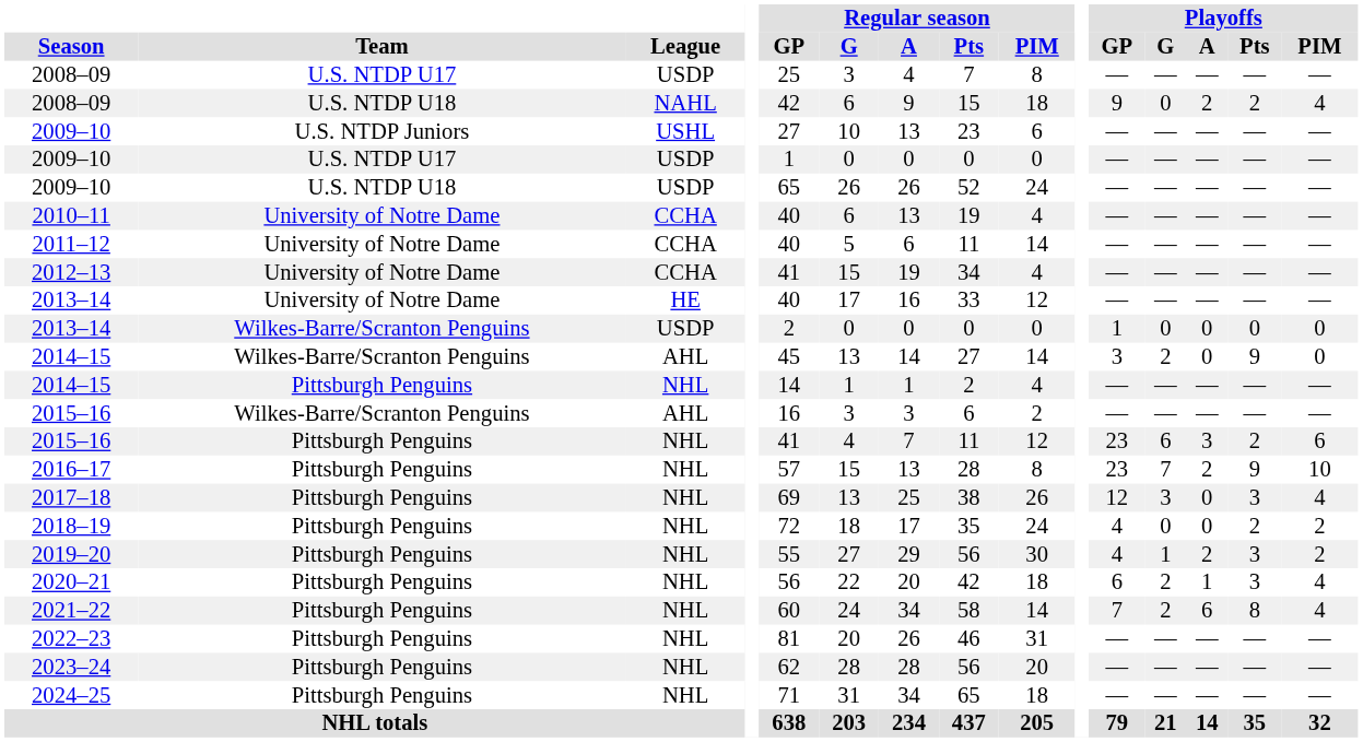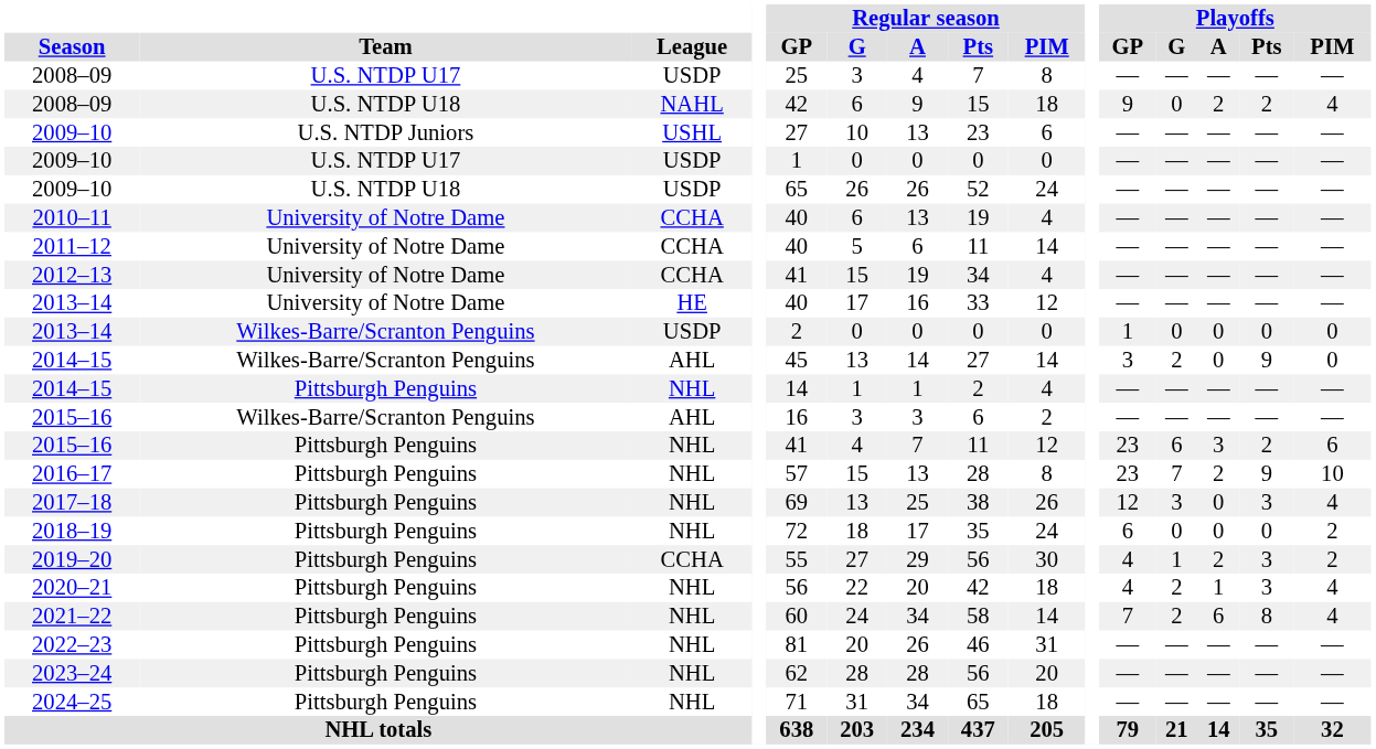2018–19 | Playoffs / GP: 4 -> 6
2018–19 | Playoffs / Pts: 2 -> 0
2019–20 | League: NHL -> CCHA
2020–21 | Playoffs / GP: 6 -> 4
